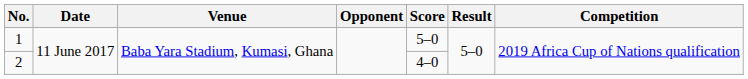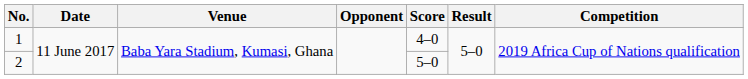1 | Score: 5–0 -> 4–0
2 | Score: 4–0 -> 5–0
